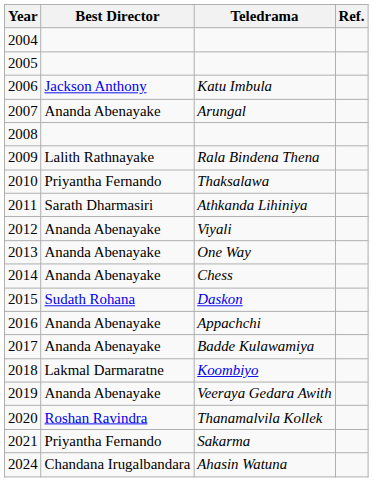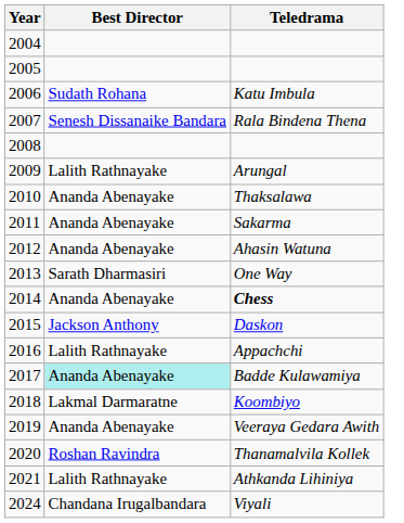- column: Ref.
2006 | Best Director: Jackson Anthony -> Sudath Rohana
2007 | Best Director: Ananda Abenayake -> Senesh Dissanaike Bandara
2007 | Teledrama: Arungal -> Rala Bindena Thena
2009 | Teledrama: Rala Bindena Thena -> Arungal
2010 | Best Director: Priyantha Fernando -> Ananda Abenayake
2011 | Best Director: Sarath Dharmasiri -> Ananda Abenayake
2011 | Teledrama: Athkanda Lihiniya -> Sakarma
2012 | Teledrama: Viyali -> Ahasin Watuna
2013 | Best Director: Ananda Abenayake -> Sarath Dharmasiri
2014 | Teledrama: normal -> bold
2015 | Best Director: Sudath Rohana -> Jackson Anthony
2016 | Best Director: Ananda Abenayake -> Lalith Rathnayake
2017 | Best Director: no background -> paleturquoise background
2021 | Best Director: Priyantha Fernando -> Lalith Rathnayake
2021 | Teledrama: Sakarma -> Athkanda Lihiniya
2024 | Teledrama: Ahasin Watuna -> Viyali
